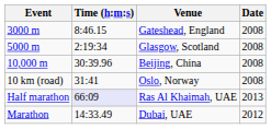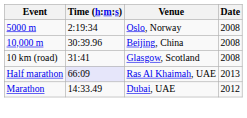- row: 3000 m | 8:46.15 | Gateshead, England | 2008
5000 m | Venue: Glasgow, Scotland -> Oslo, Norway
10 km (road) | Venue: Oslo, Norway -> Glasgow, Scotland
